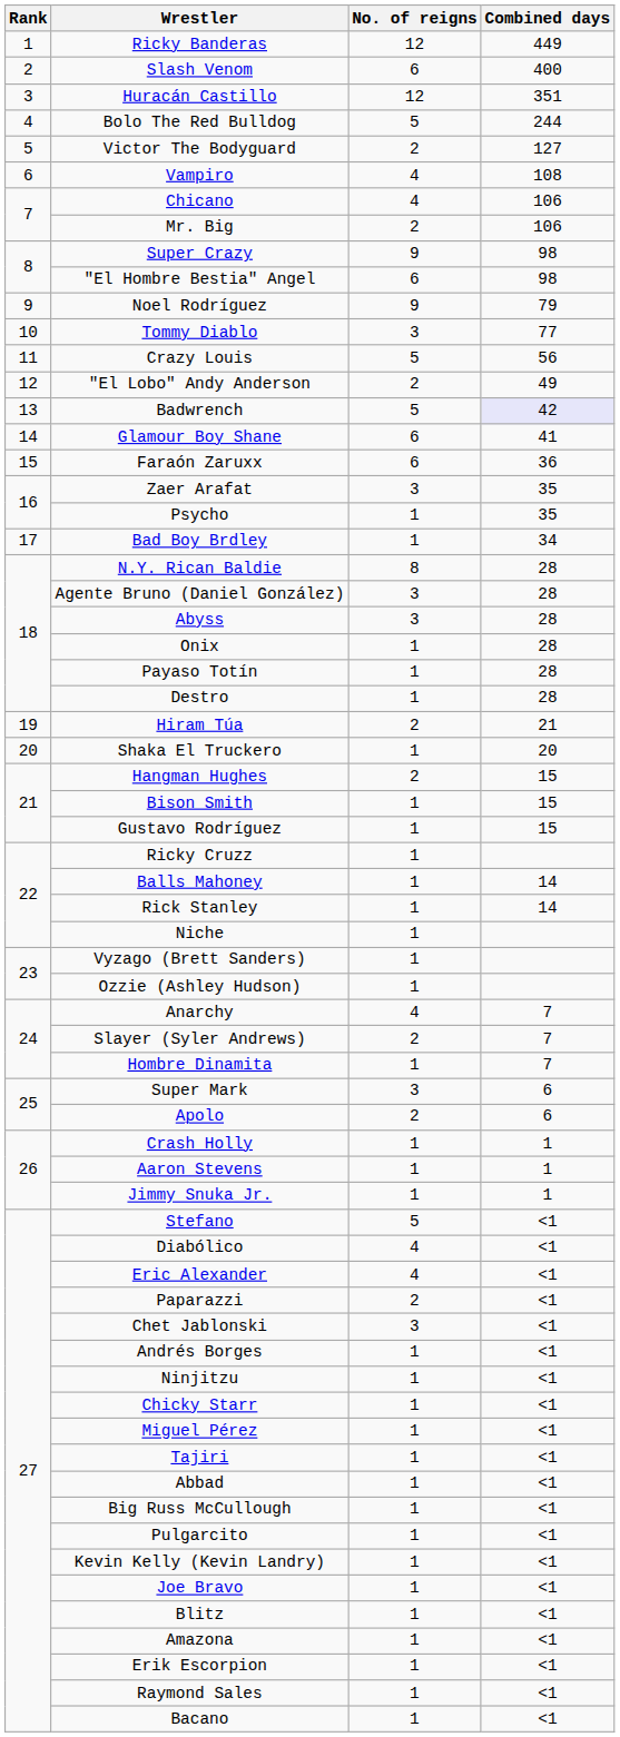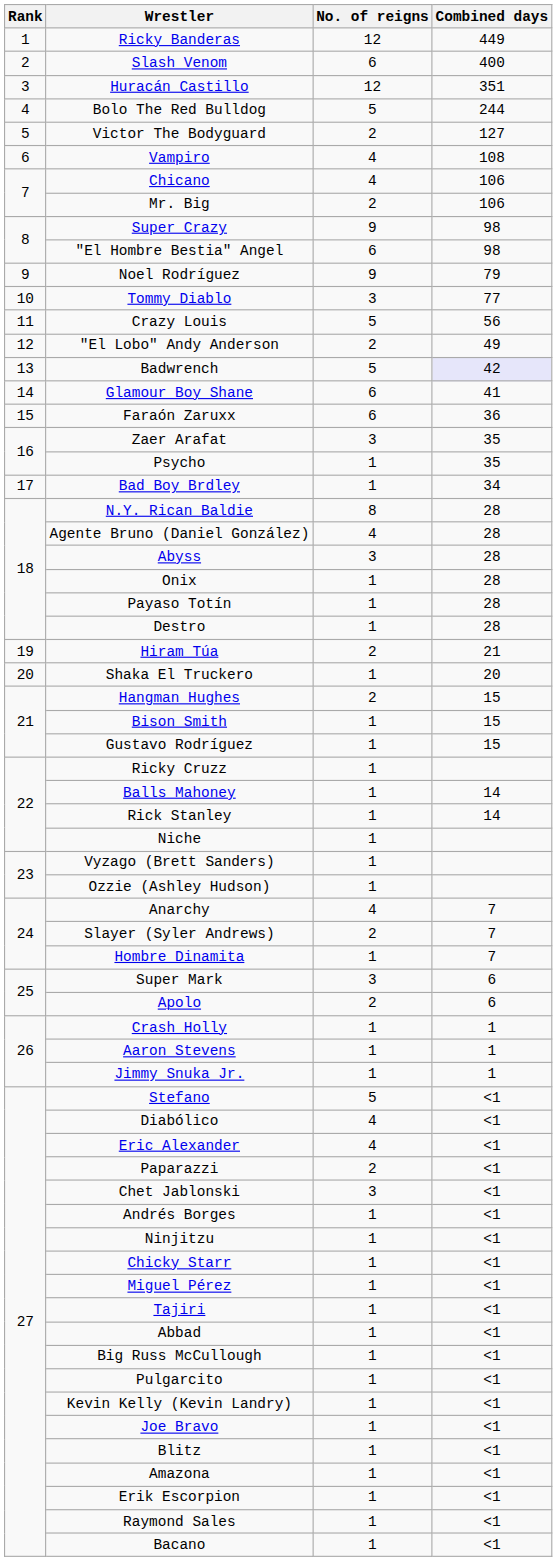Agente Bruno (Daniel González) | No. of reigns: 3 -> 4
